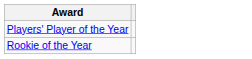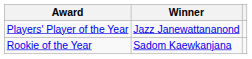+ column: Winner | Jazz Janewattananond | Sadom Kaewkanjana
